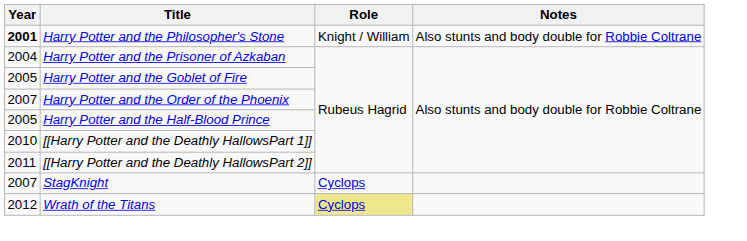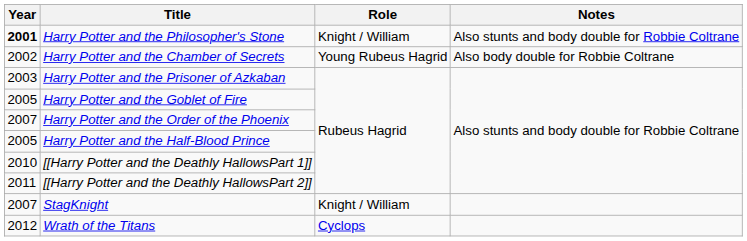+ row: 2002 | Harry Potter and the Chamber of Secrets | Young Rubeus Hagrid | Also body double for Robbie Coltrane
Harry Potter and the Prisoner of Azkaban | Year: 2004 -> 2003
StagKnight | Role: Cyclops -> Knight / William
Wrath of the Titans | Role: khaki background -> no background
